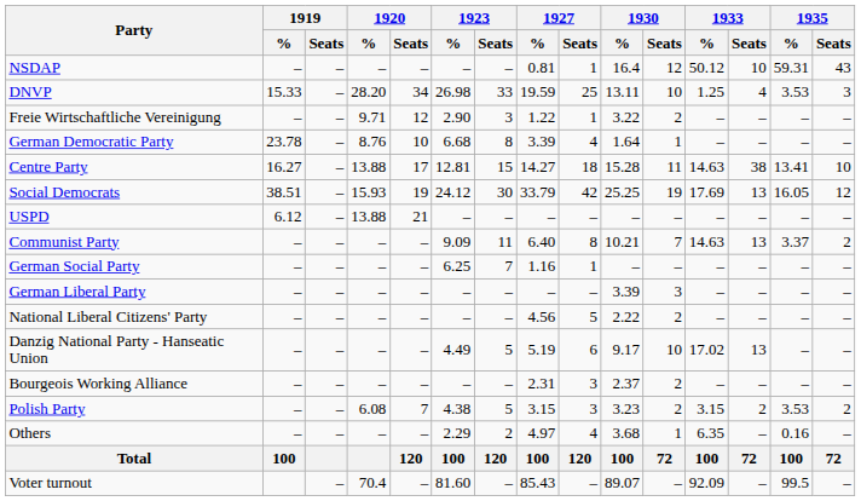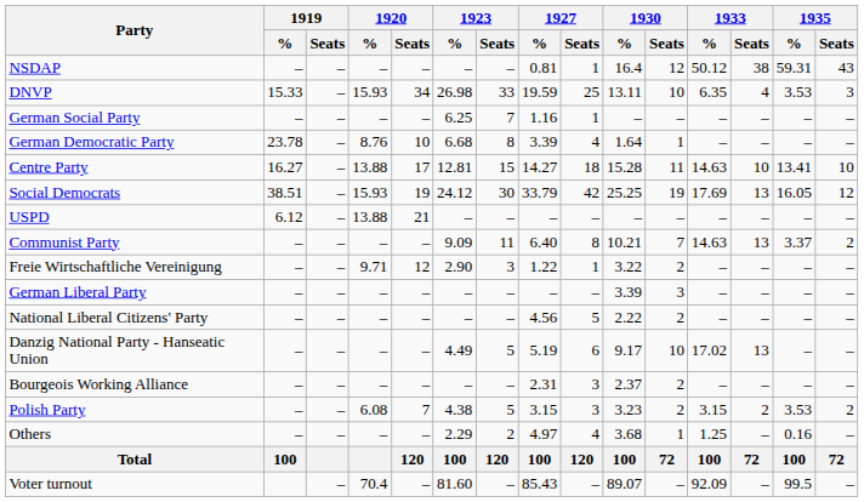NSDAP | 1933 / Seats: 10 -> 38
DNVP | 1920 / %: 28.20 -> 15.93
DNVP | 1933 / %: 1.25 -> 6.35
rows swapped: German Social Party <-> Freie Wirtschaftliche Vereinigung
Centre Party | 1933 / Seats: 38 -> 10
Others | 1933 / %: 6.35 -> 1.25
